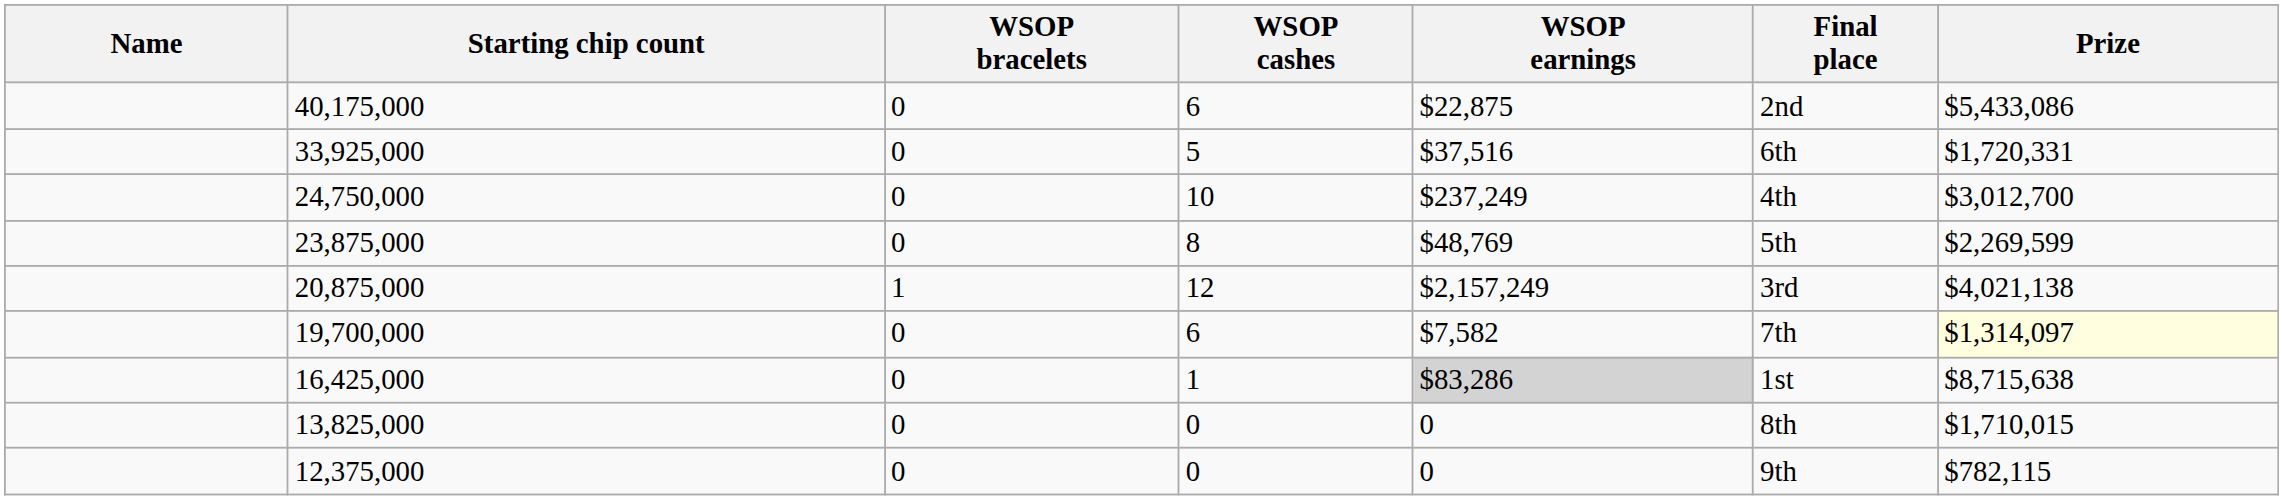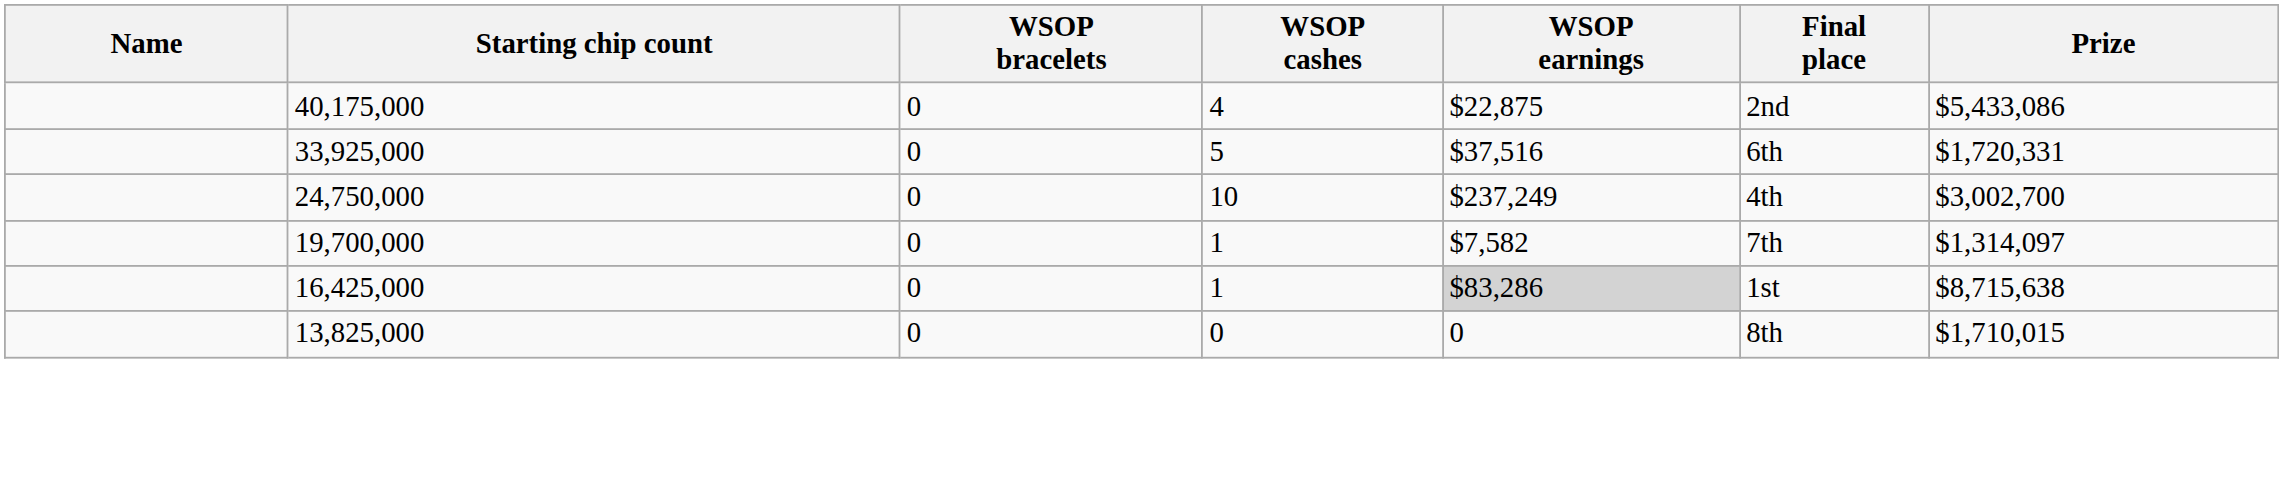40,175,000 | WSOP cashes: 6 -> 4
24,750,000 | Prize: $3,012,700 -> $3,002,700
- row: 23,875,000 | 0 | 8 | $48,769 | 5th | $2,269,599
- row: 20,875,000 | 1 | 12 | $2,157,249 | 3rd | $4,021,138
19,700,000 | WSOP cashes: 6 -> 1
19,700,000 | Prize: lightyellow background -> no background
- row: 12,375,000 | 0 | 0 | 0 | 9th | $782,115
